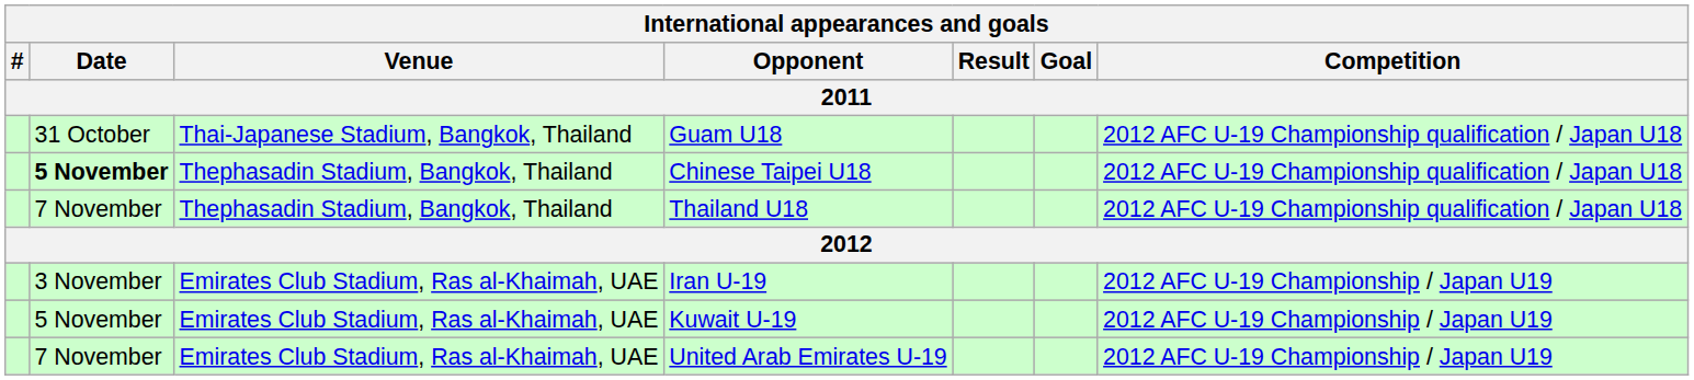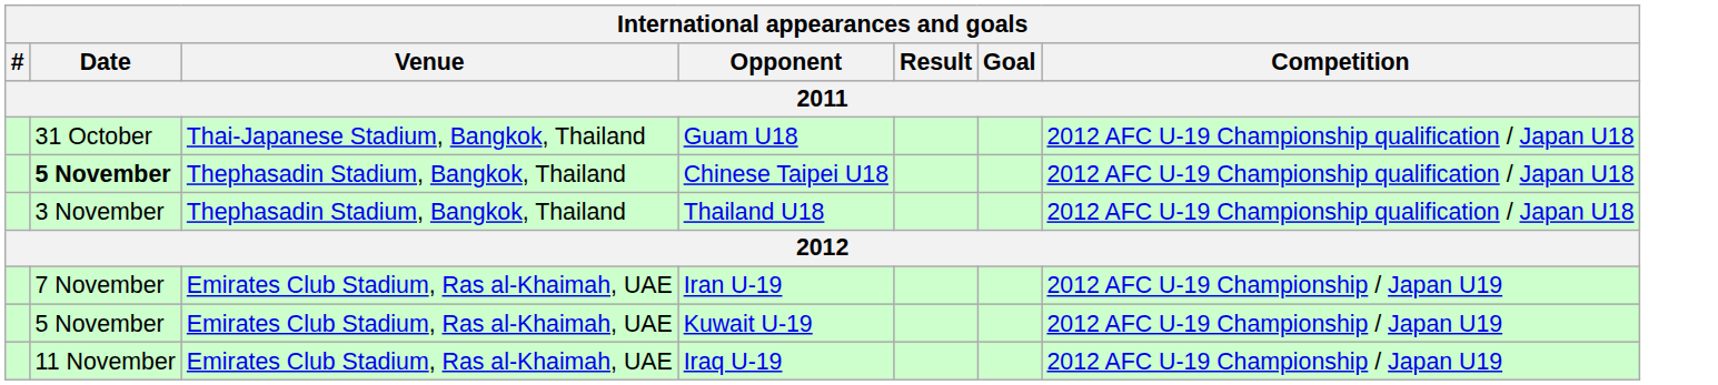Thailand U18 | Date: 7 November -> 3 November
Iran U-19 | Date: 3 November -> 7 November
- row: 7 November | Emirates Club Stadium, Ras al-Khaimah, UAE | United Arab Emirates U-19 | 2012 AFC U-19 Championship / Japan U19
+ row: 11 November | Emirates Club Stadium, Ras al-Khaimah, UAE | Iraq U-19 | 2012 AFC U-19 Championship / Japan U19
